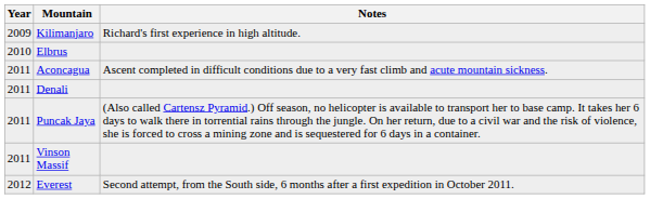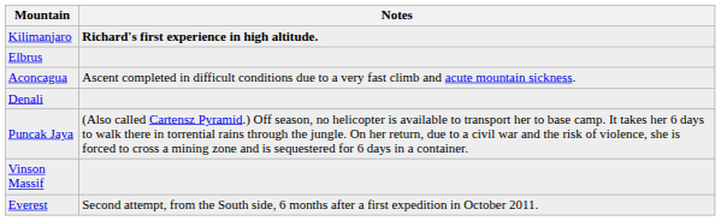- column: Year | 2009 | 2010 | 2011 | 2011 | 2011 | 2011 | 2012
Kilimanjaro | Notes: normal -> bold
